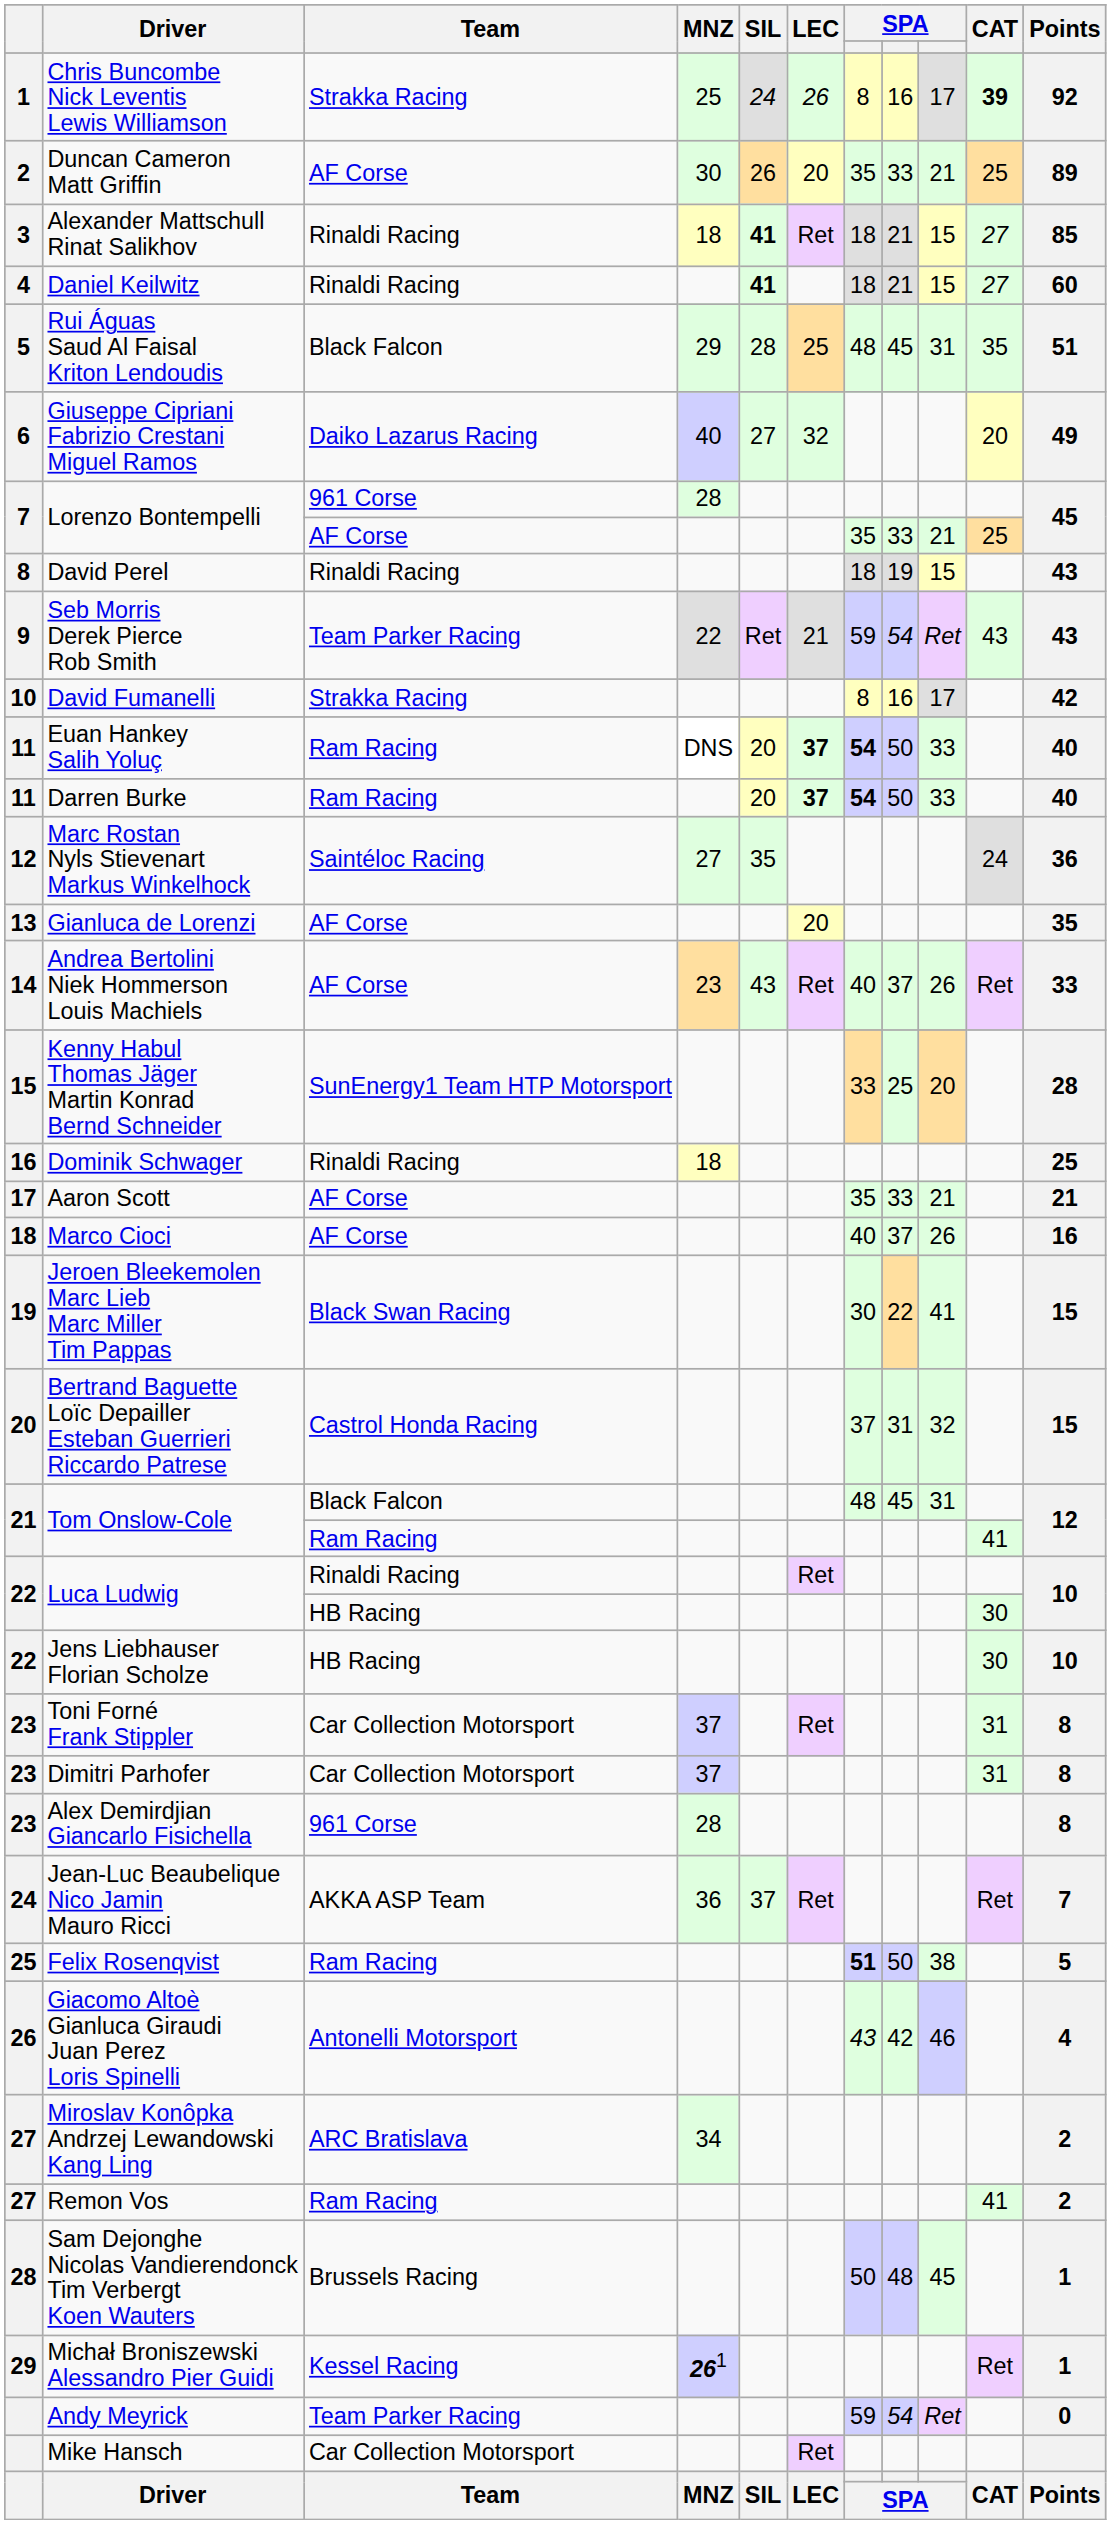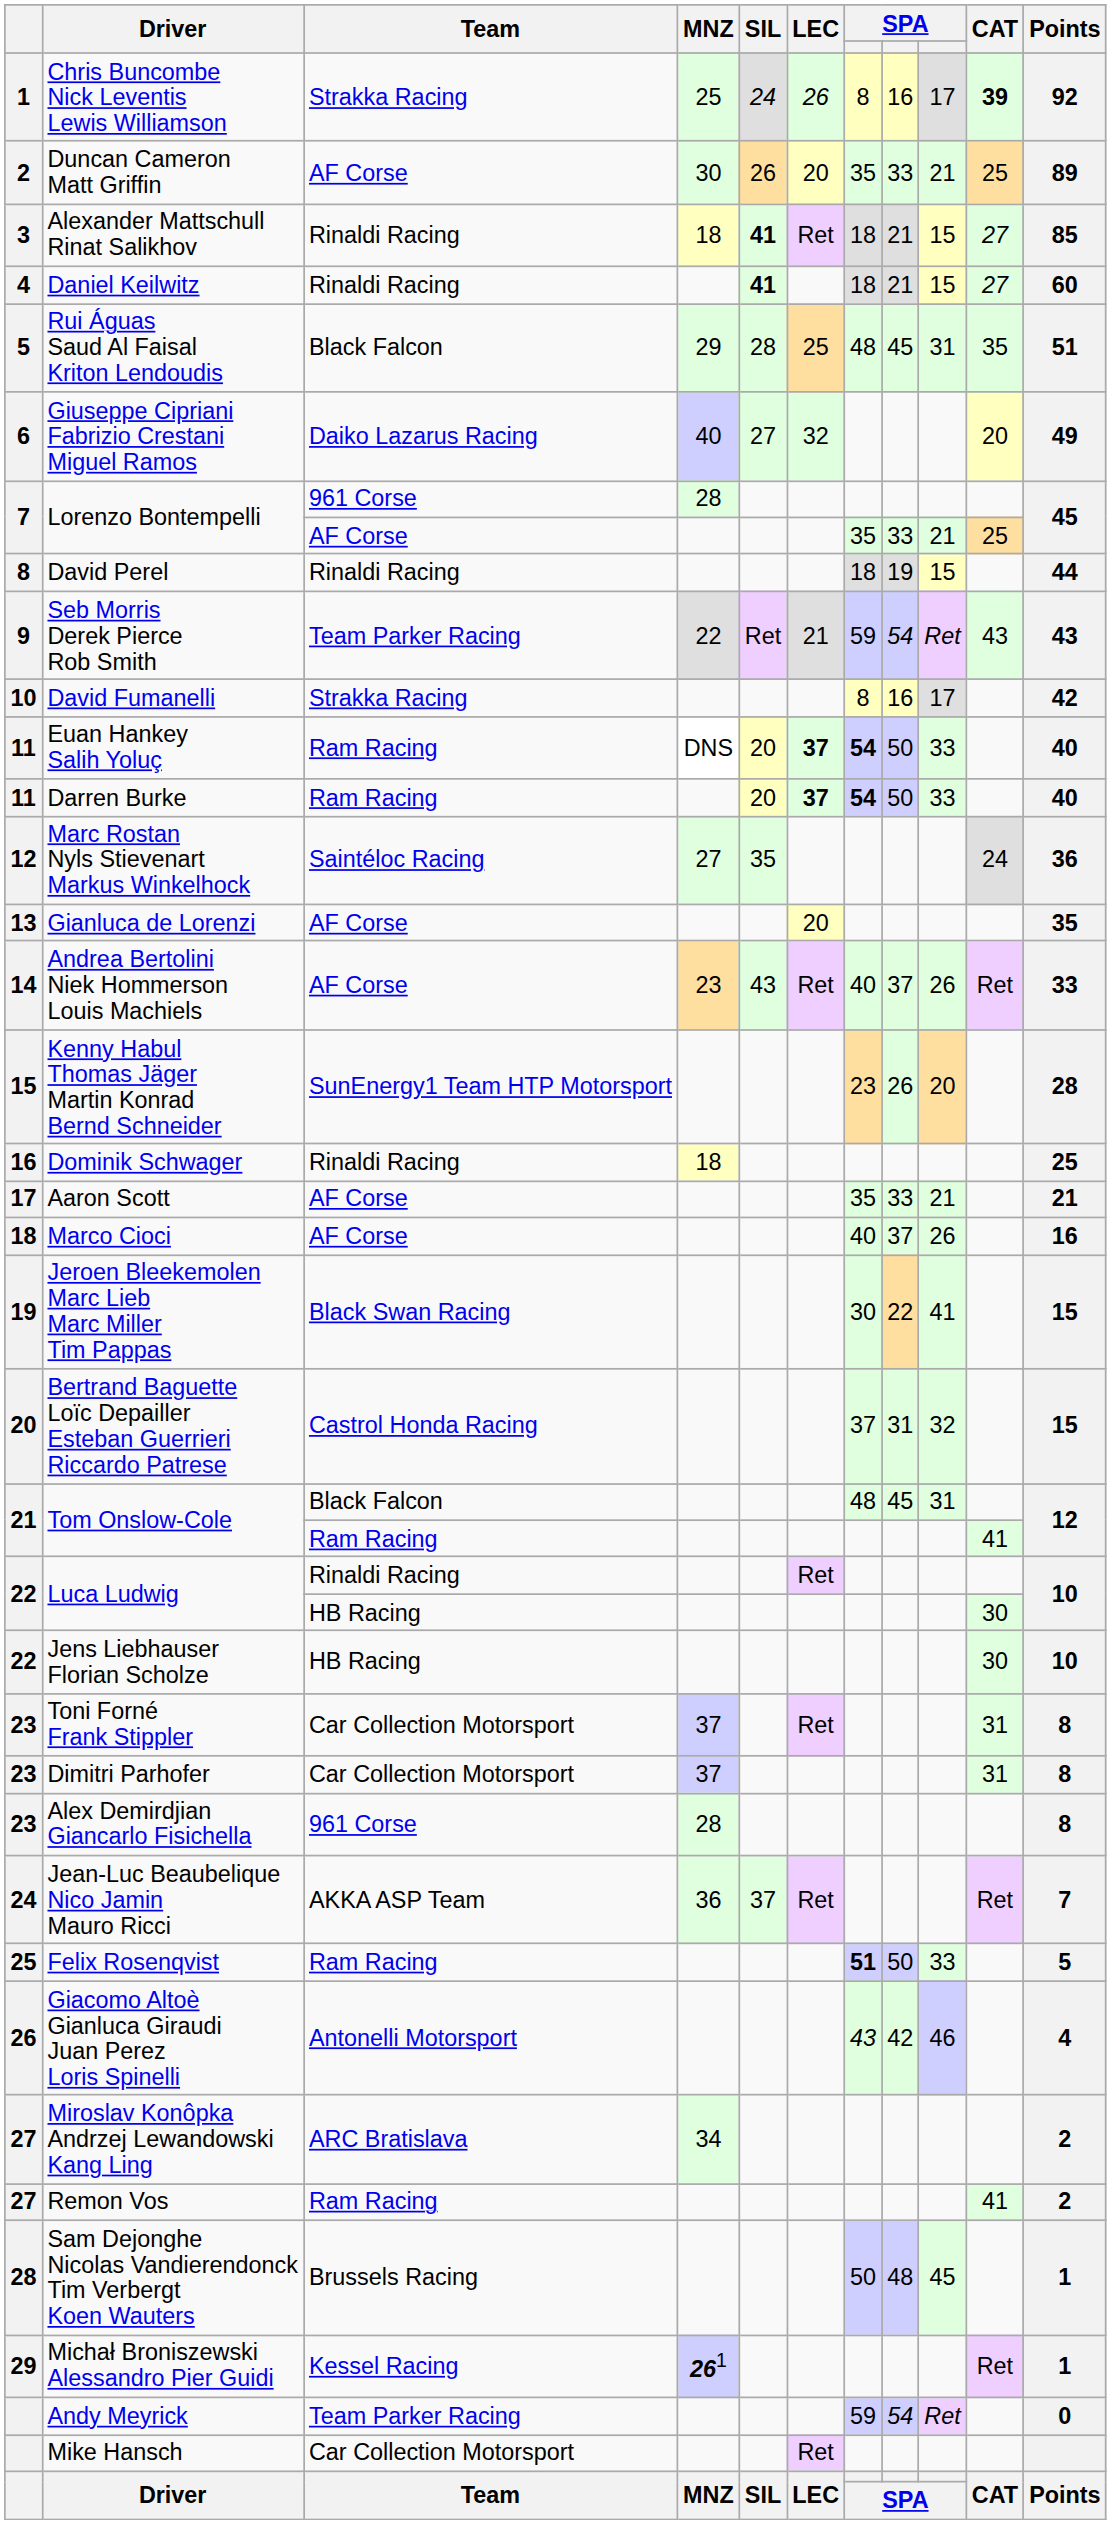David Perel | Points: 43 -> 44
Kenny Habul Thomas Jäger Martin Konrad Bernd Schneider | column 7: 33 -> 23
Kenny Habul Thomas Jäger Martin Konrad Bernd Schneider | column 8: 25 -> 26
Felix Rosenqvist | column 9: 38 -> 33
